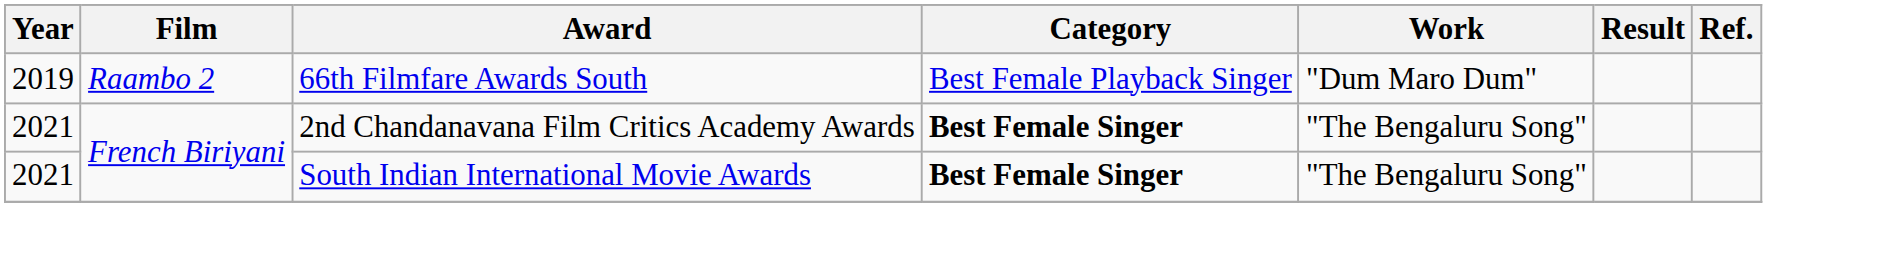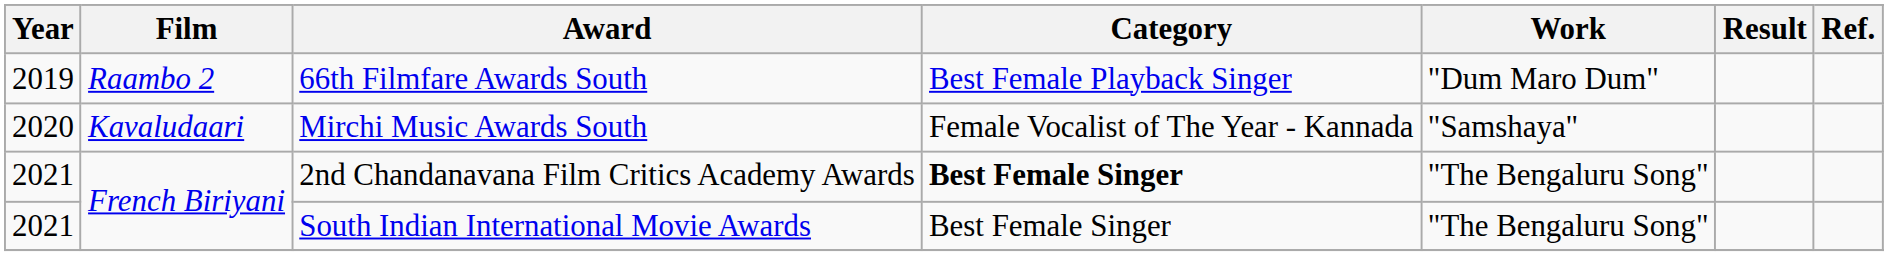+ row: 2020 | Kavaludaari | Mirchi Music Awards South | Female Vocalist of The Year - Kannada | "Samshaya"
South Indian International Movie Awards | Category: bold -> normal
